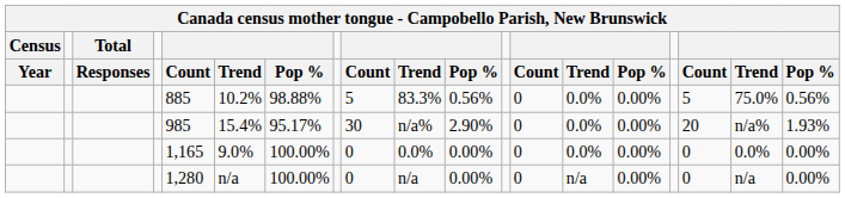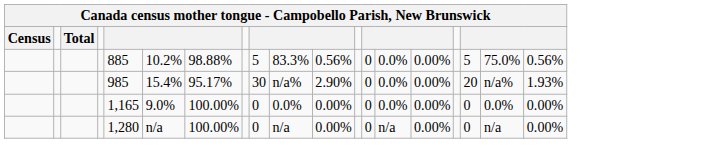- row: Year | Responses | Count | Trend | Pop % | Count | Trend | Pop % | Count | Trend | Pop % | Count | Trend | Pop %
